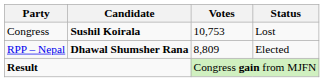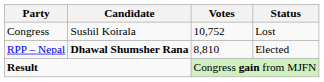Congress | Candidate: bold -> normal
Congress | Votes: 10,753 -> 10,752
RPP – Nepal | Votes: 8,809 -> 8,810
